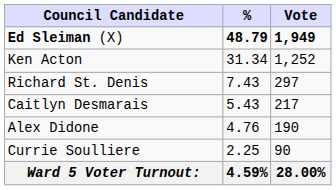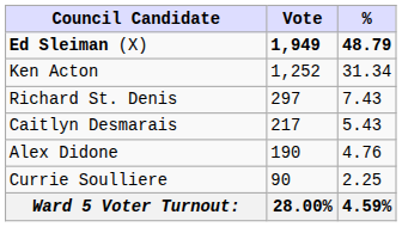columns swapped: Vote <-> %
